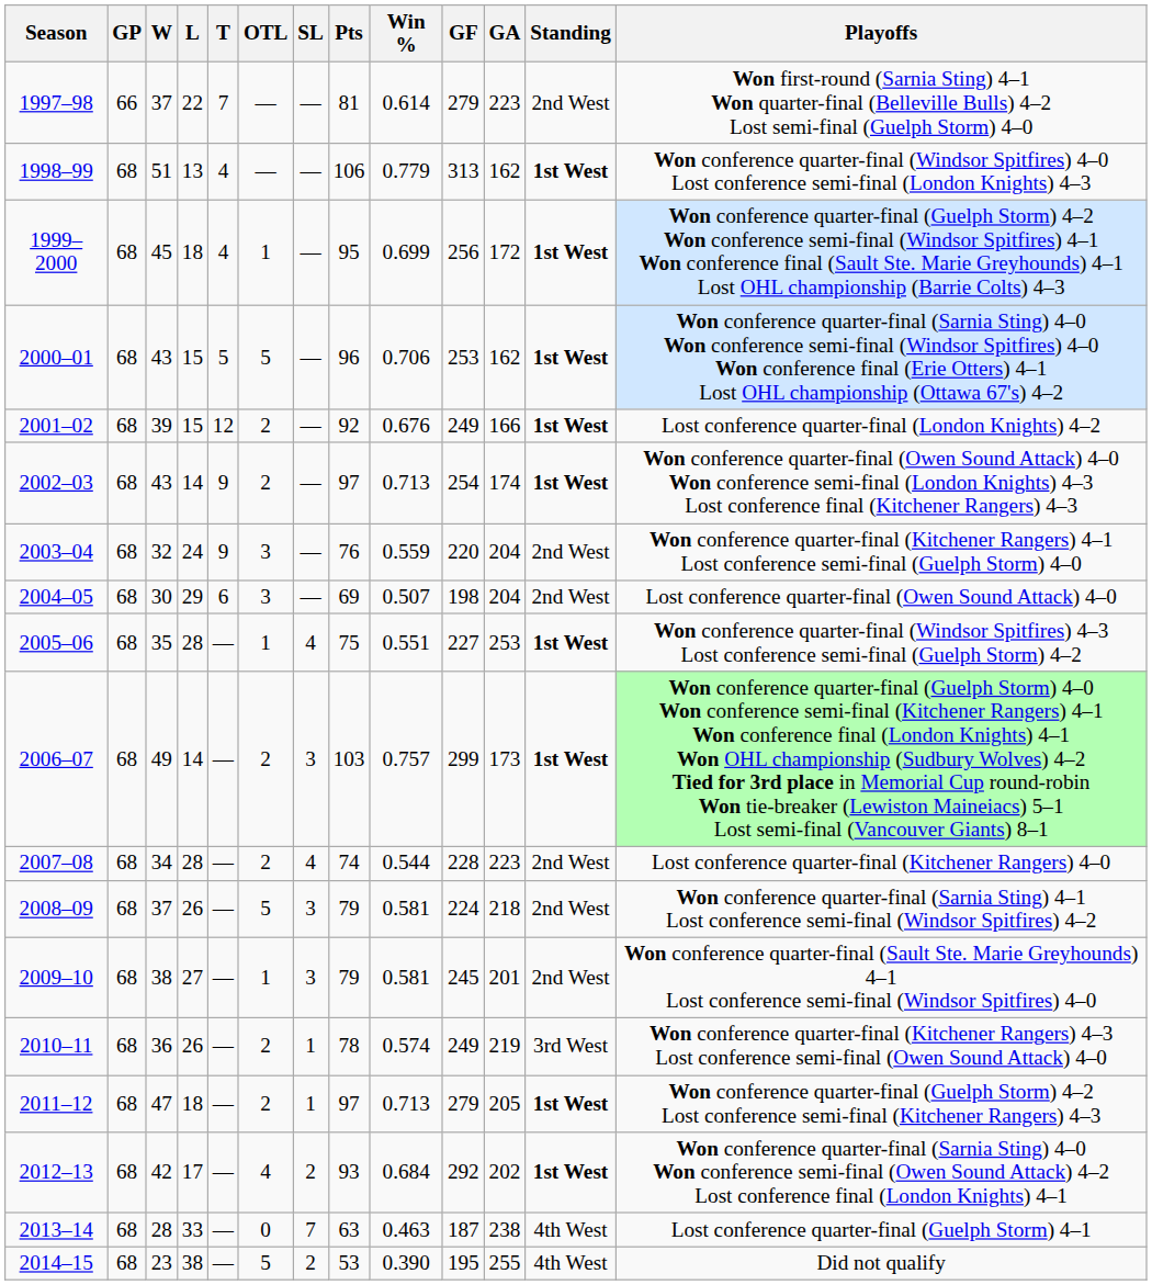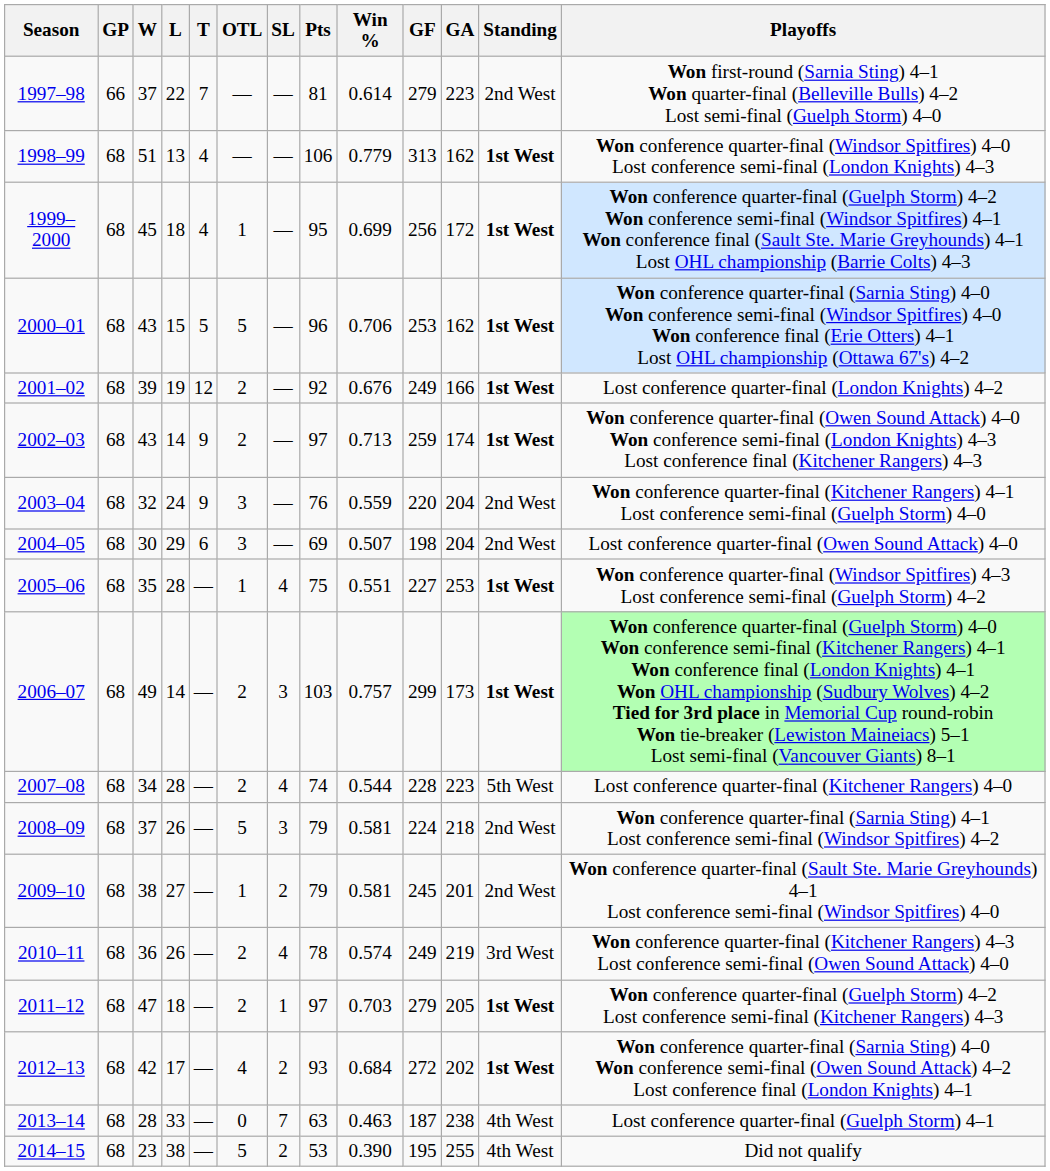2001–02 | L: 15 -> 19
2002–03 | GF: 254 -> 259
2007–08 | Standing: 2nd West -> 5th West
2009–10 | SL: 3 -> 2
2010–11 | SL: 1 -> 4
2011–12 | Win %: 0.713 -> 0.703
2012–13 | GF: 292 -> 272
